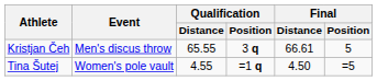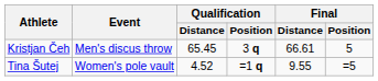Kristjan Čeh | Qualification / Distance: 65.55 -> 65.45
Tina Šutej | Qualification / Distance: 4.55 -> 4.52
Tina Šutej | Final / Distance: 4.50 -> 9.55
